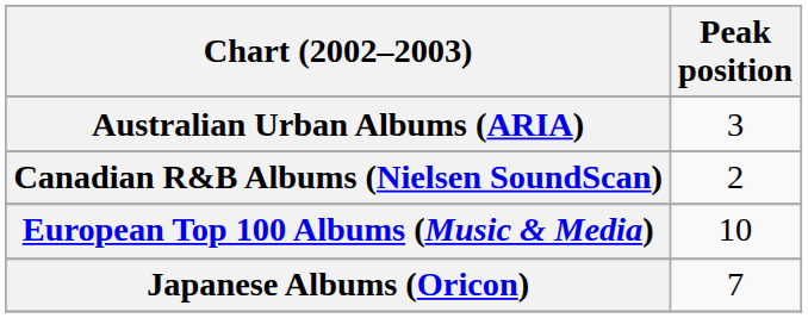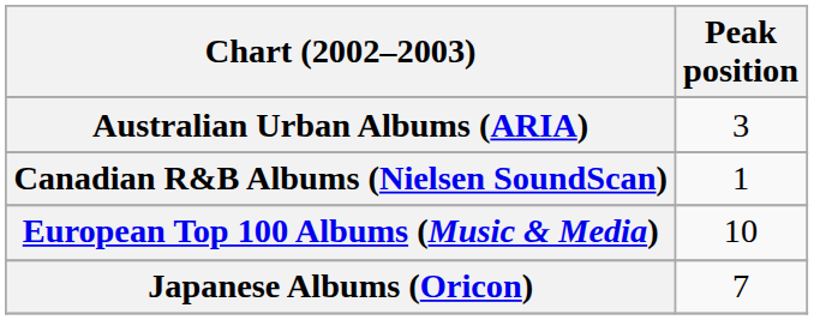Canadian R&B Albums (Nielsen SoundScan) | Peak position: 2 -> 1
